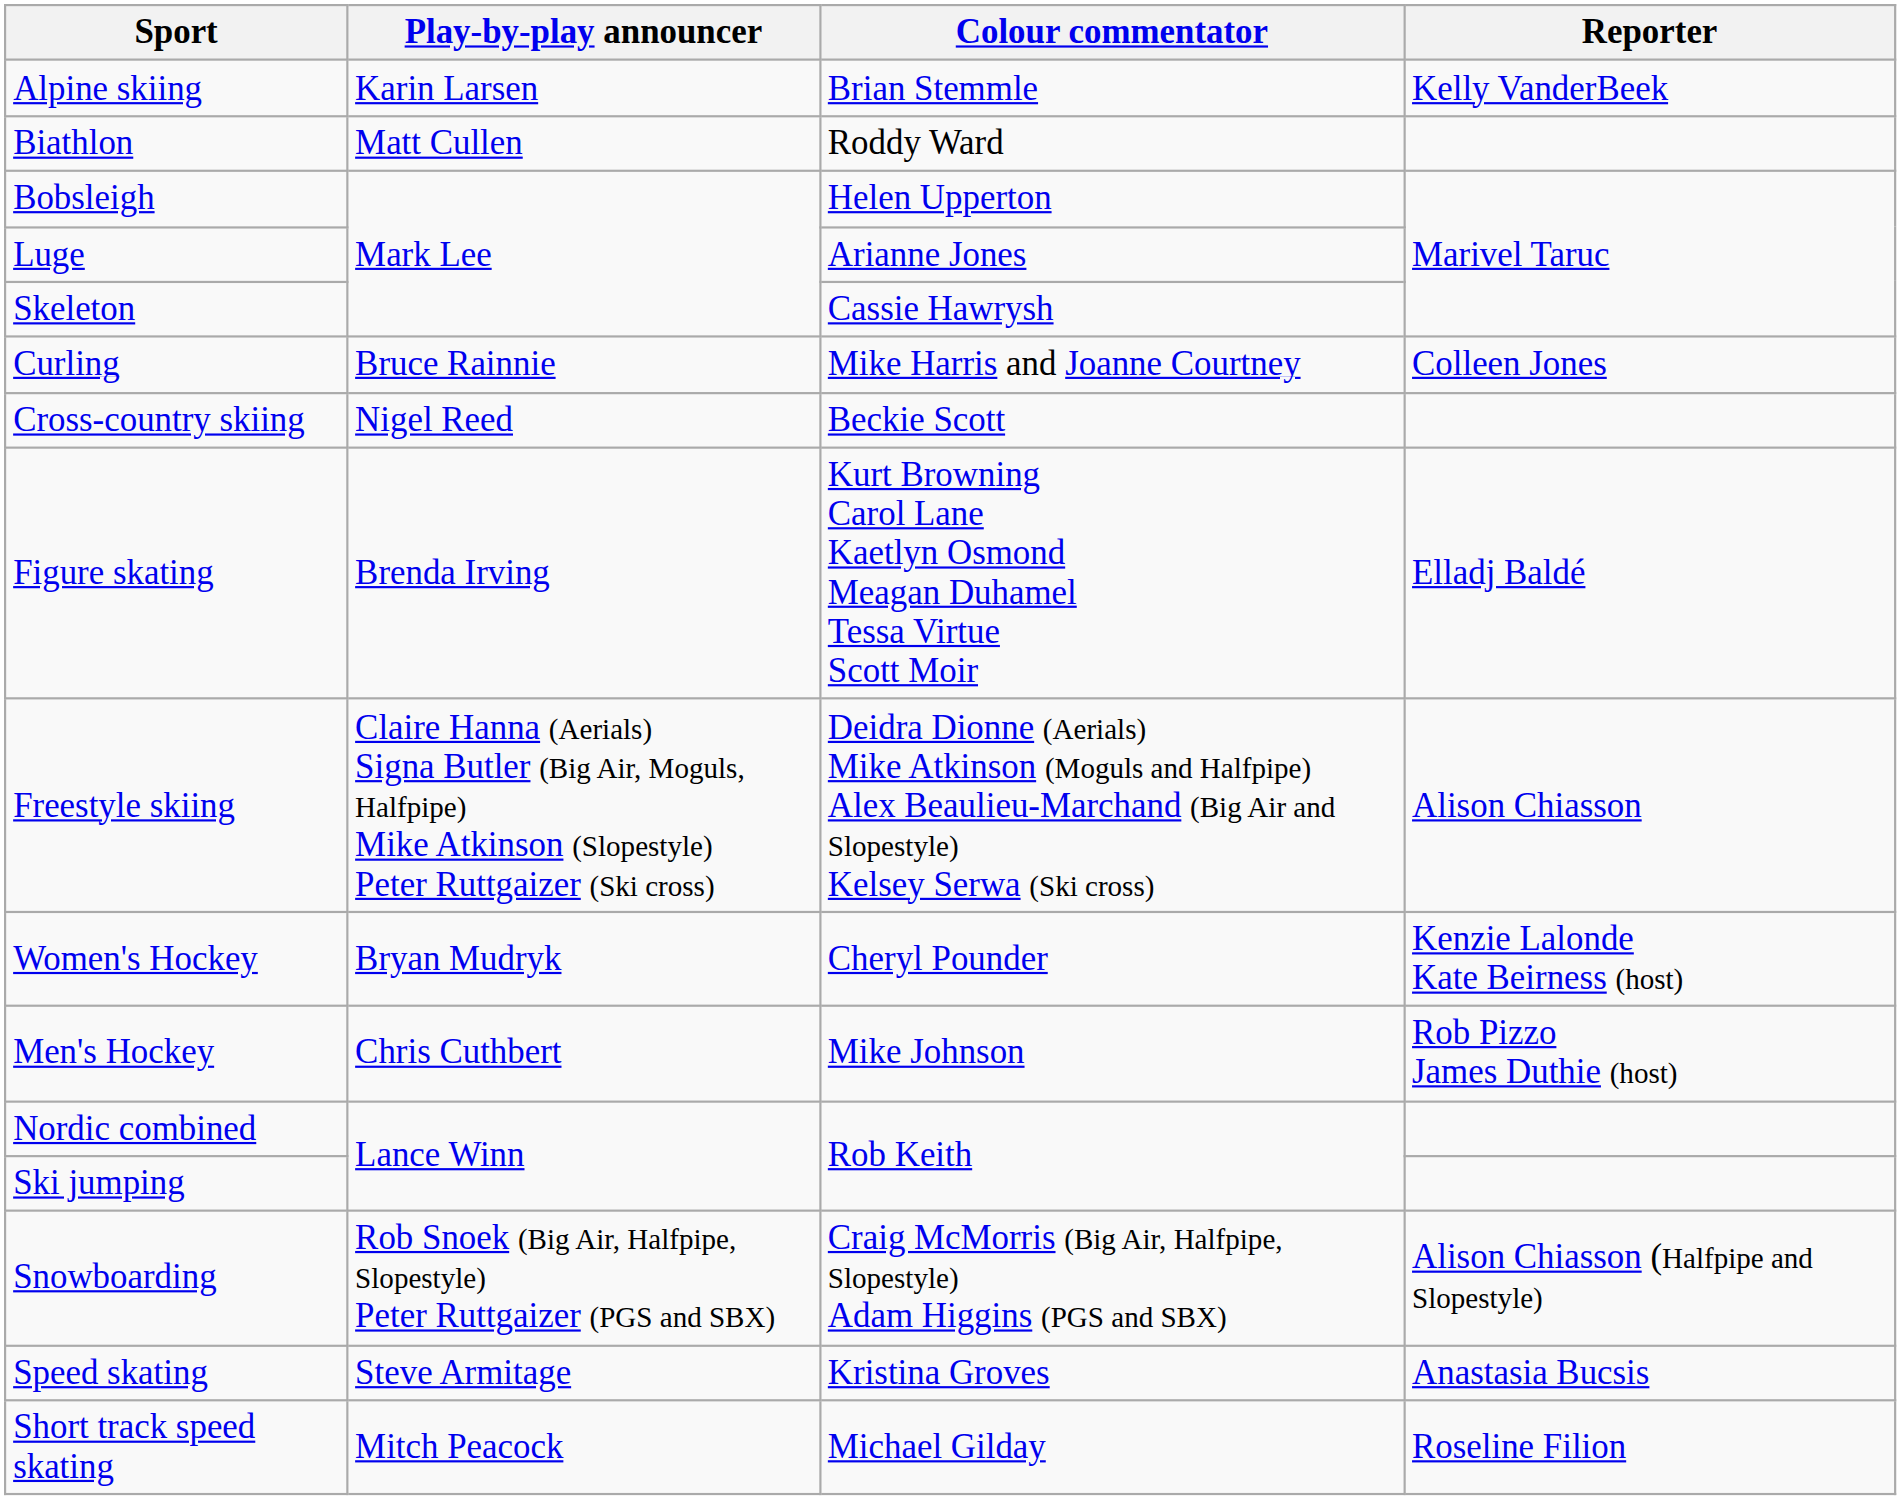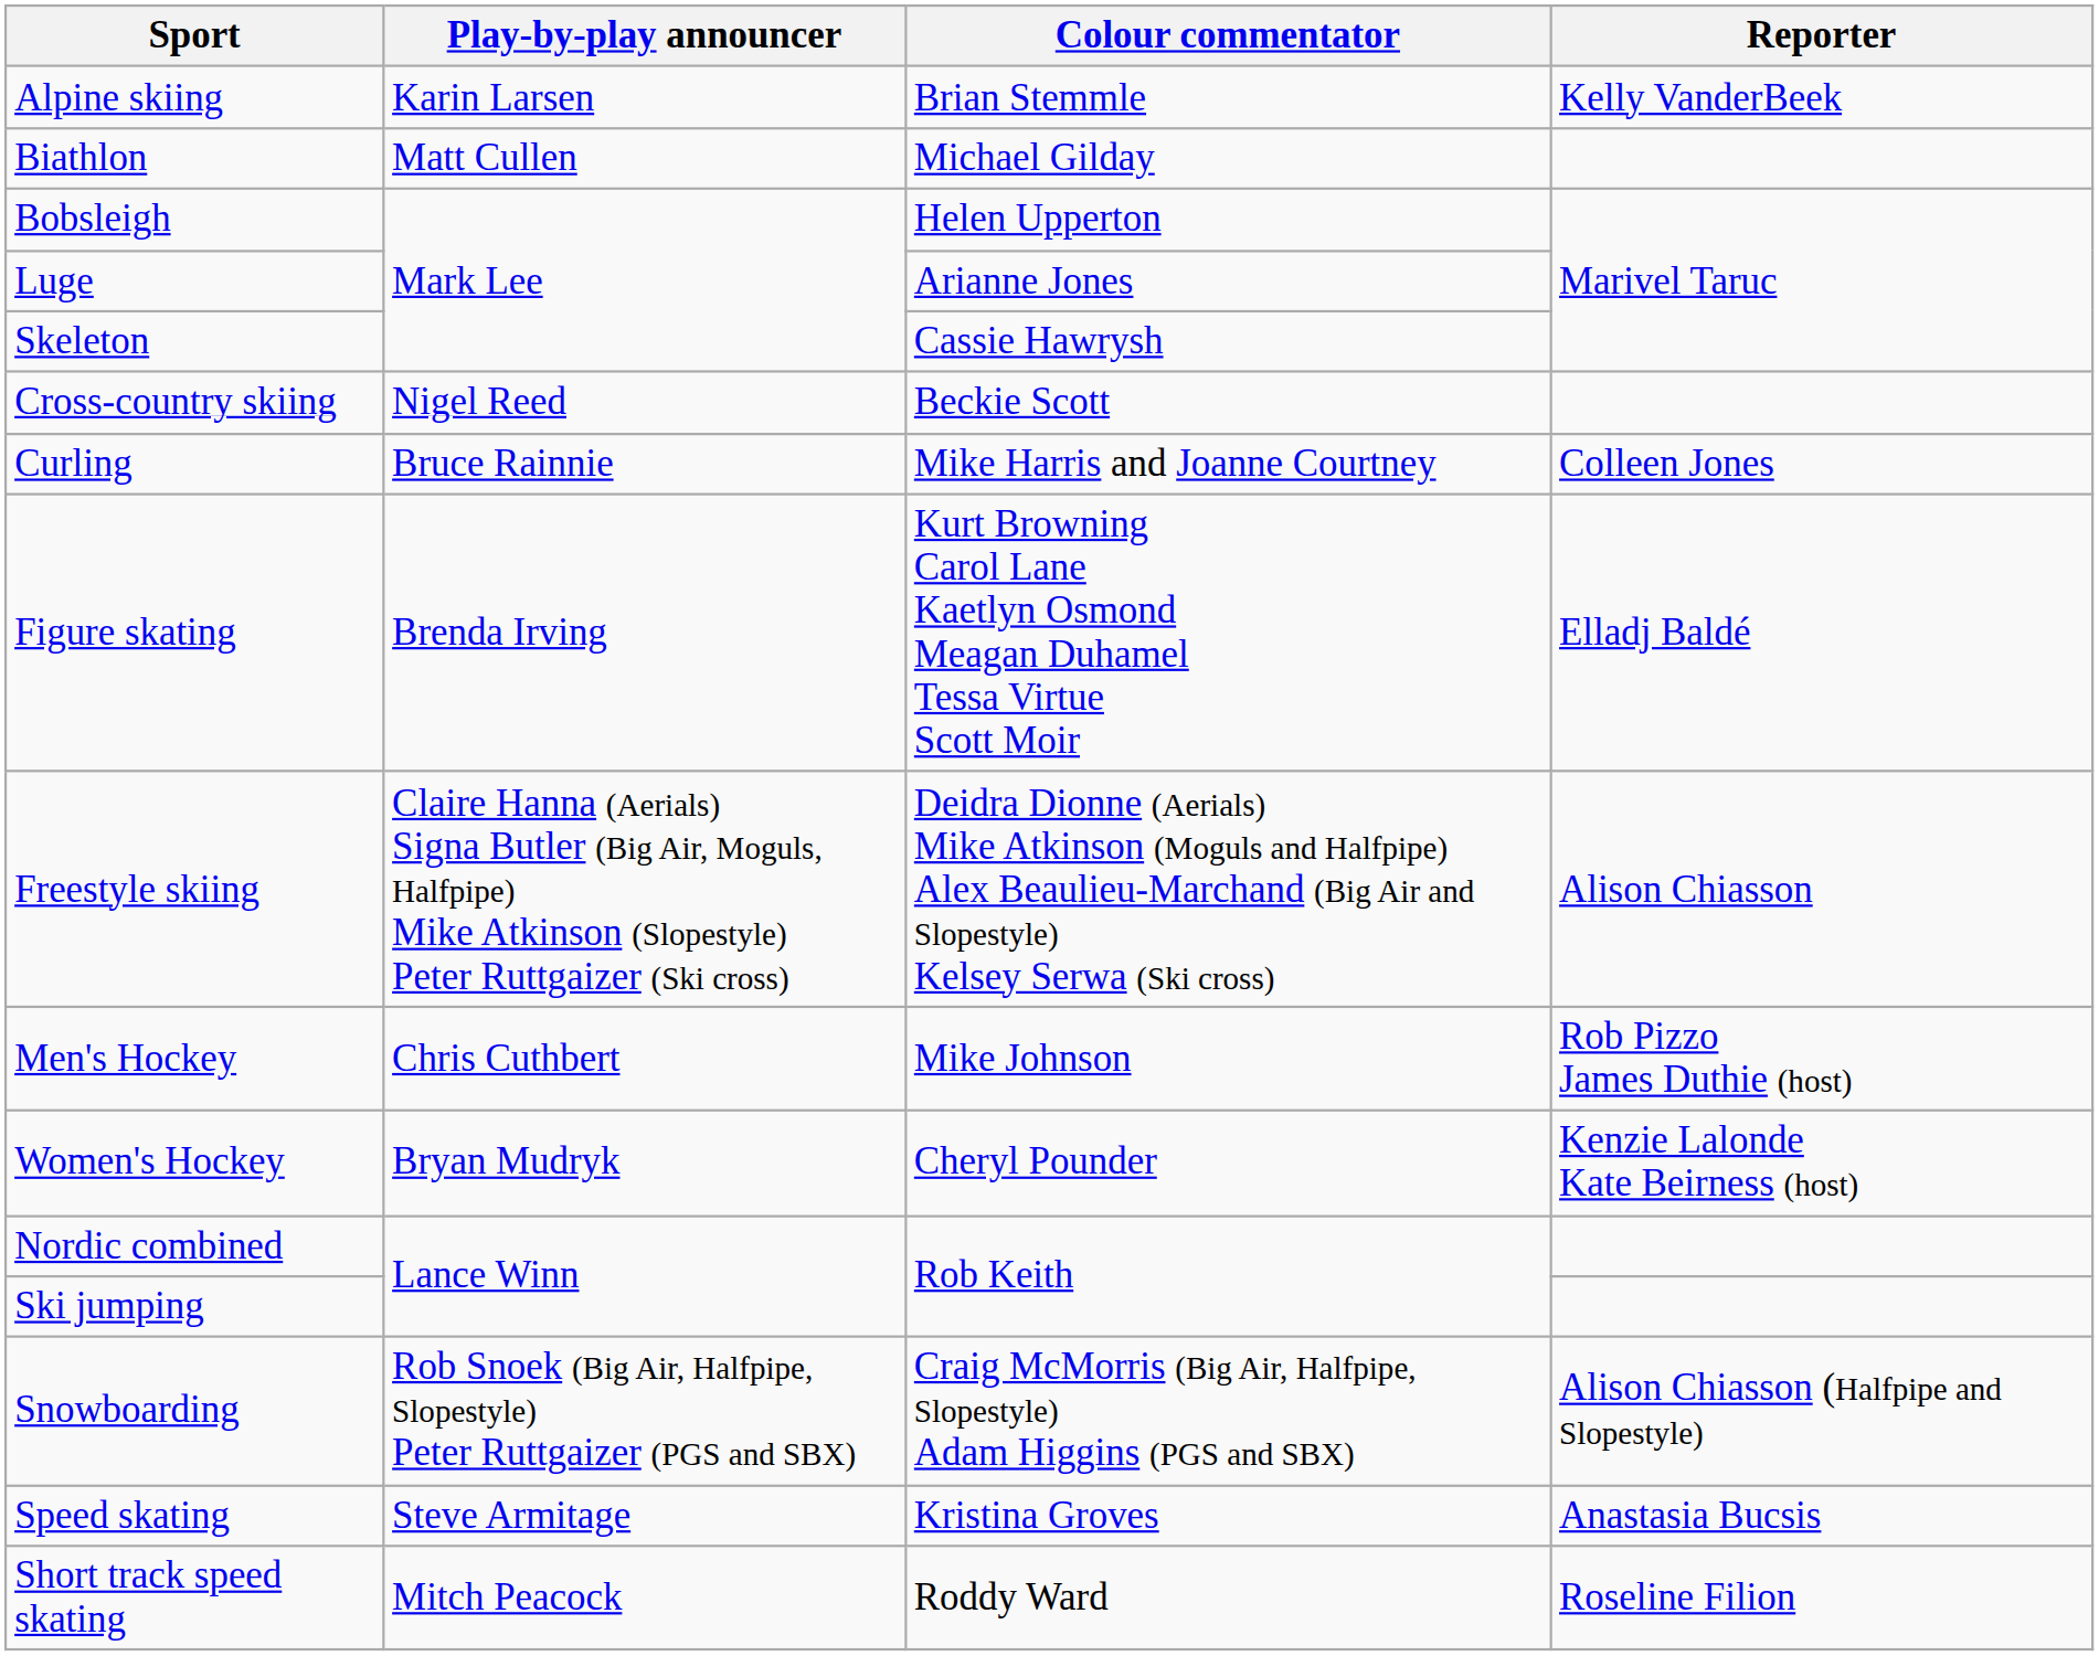Biathlon | Colour commentator: Roddy Ward -> Michael Gilday
rows swapped: Cross-country skiing <-> Curling
rows swapped: Men's Hockey <-> Women's Hockey
Short track speed skating | Colour commentator: Michael Gilday -> Roddy Ward
